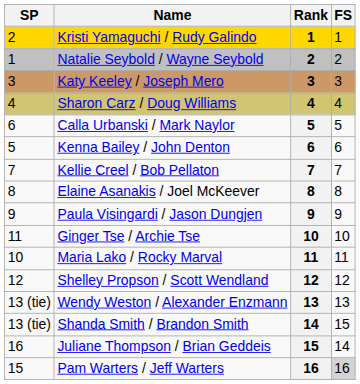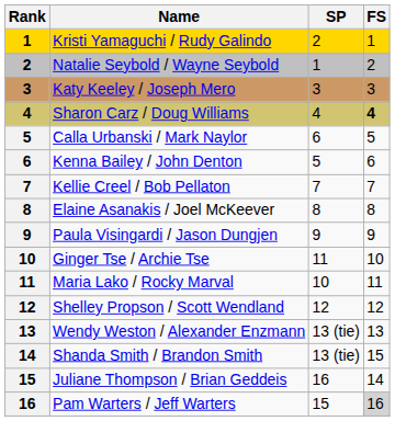columns swapped: Rank <-> SP
Sharon Carz / Doug Williams | FS: normal -> bold
